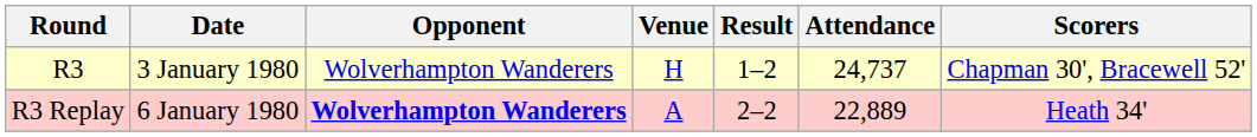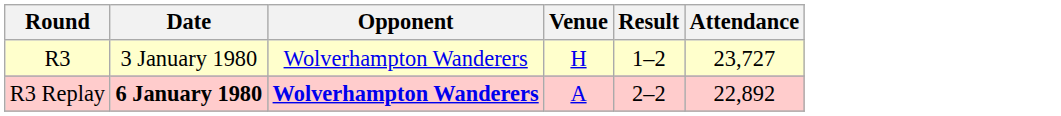- column: Scorers | Chapman 30', Bracewell 52' | Heath 34'
R3 | Attendance: 24,737 -> 23,727
R3 Replay | Date: normal -> bold
R3 Replay | Attendance: 22,889 -> 22,892
